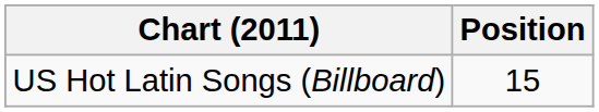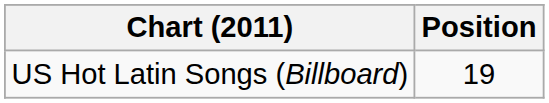US Hot Latin Songs (Billboard) | Position: 15 -> 19
